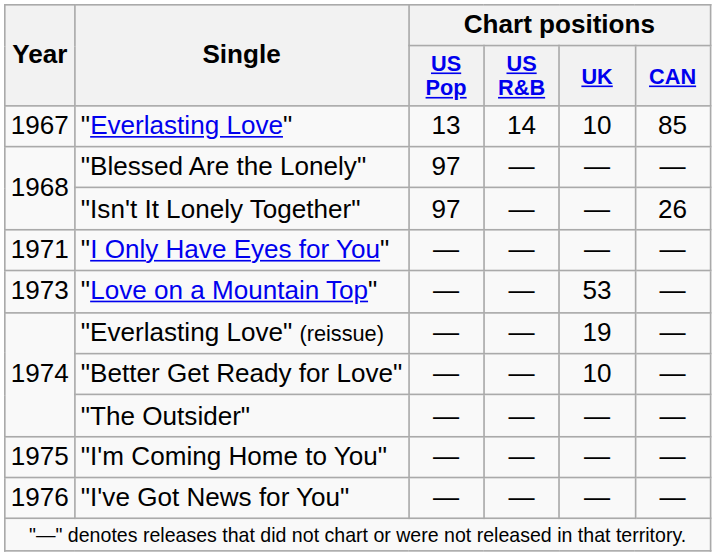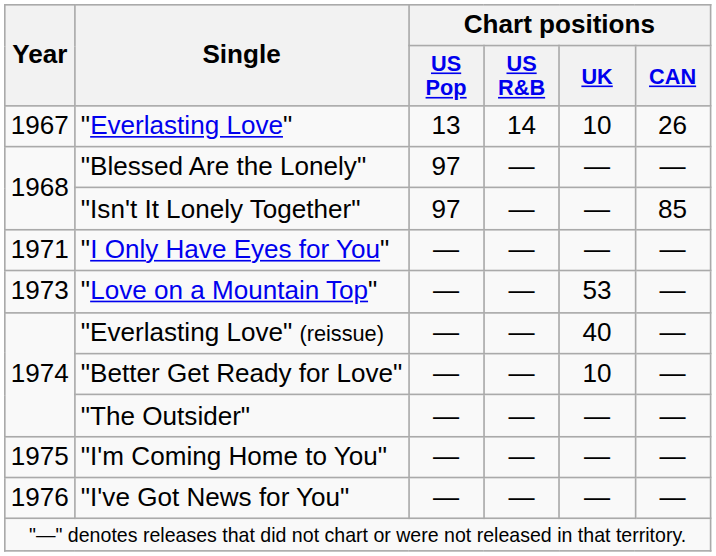"Everlasting Love" | Chart positions / CAN: 85 -> 26
"Isn't It Lonely Together" | Chart positions / CAN: 26 -> 85
"Everlasting Love" (reissue) | Chart positions / UK: 19 -> 40
